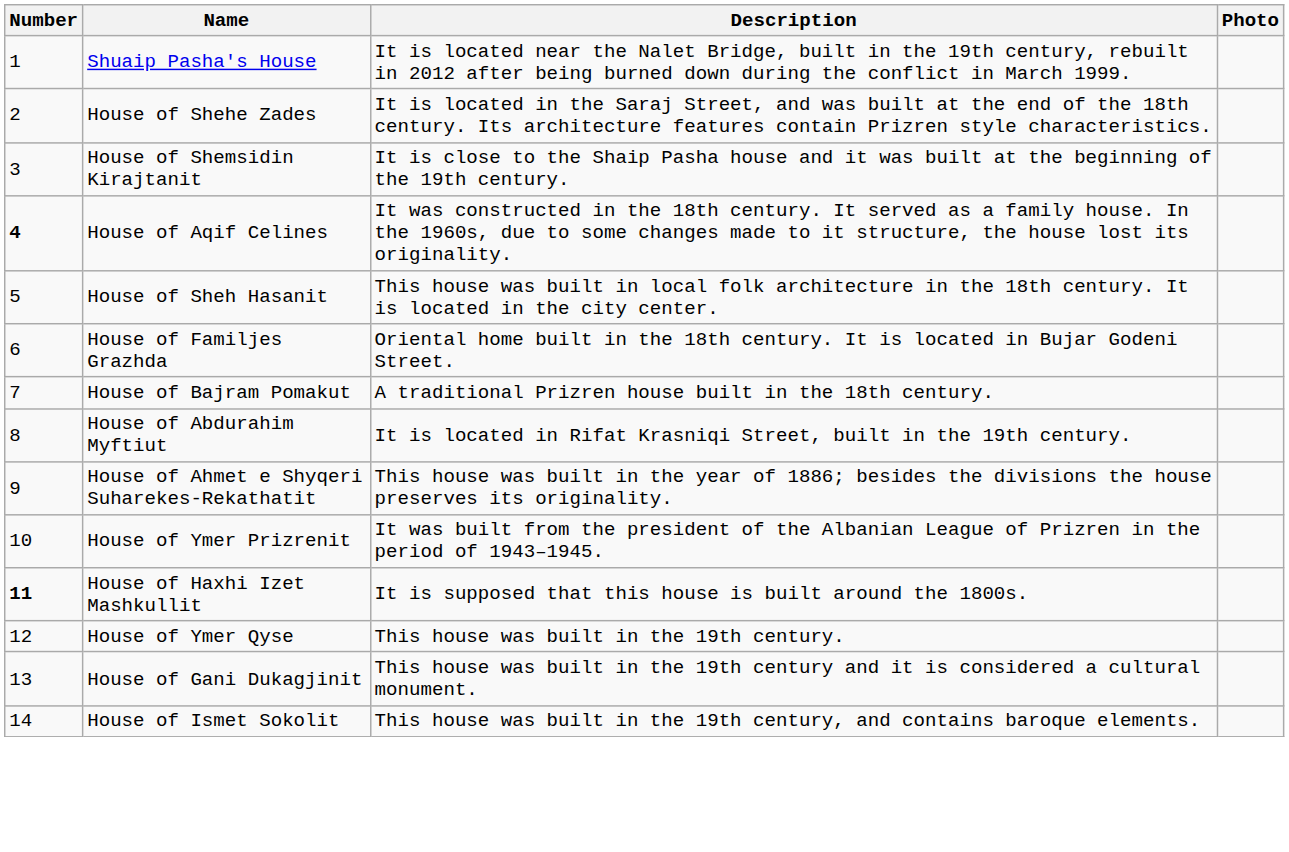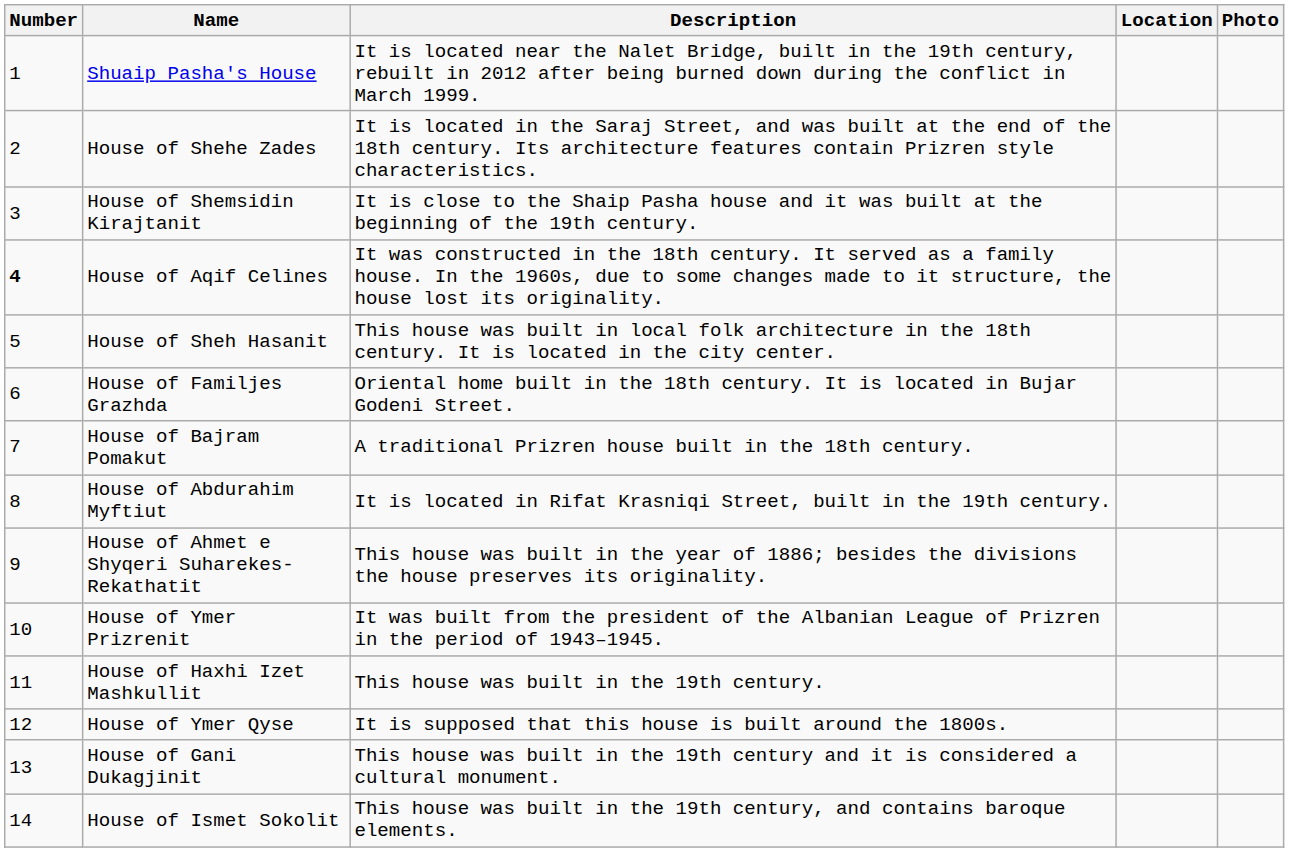+ column: Location
House of Haxhi Izet Mashkullit | Number: bold -> normal
House of Haxhi Izet Mashkullit | Description: It is supposed that this house is built around the 1800s. -> This house was built in the 19th century.
House of Ymer Qyse | Description: This house was built in the 19th century. -> It is supposed that this house is built around the 1800s.
